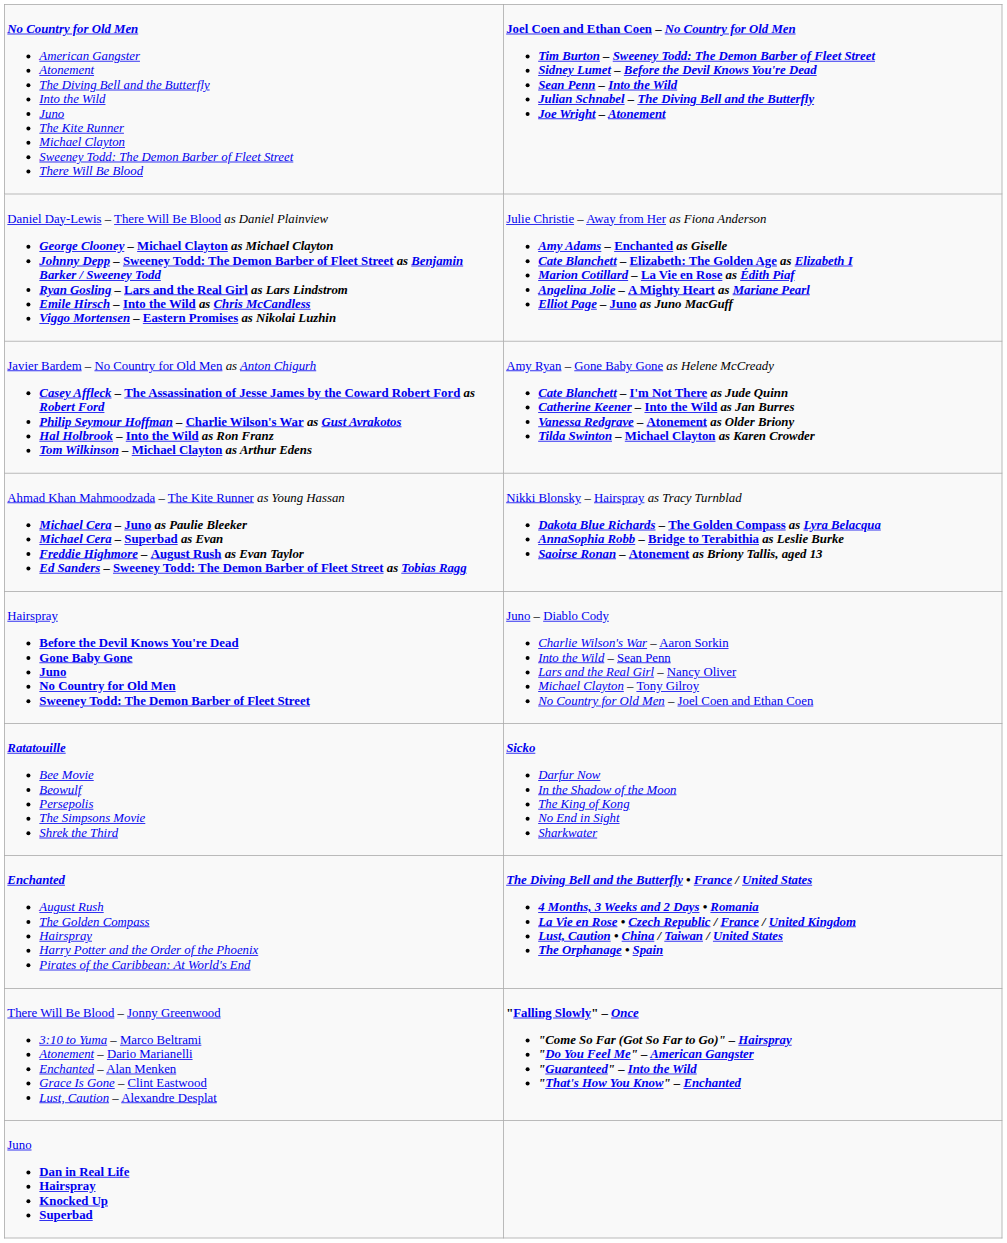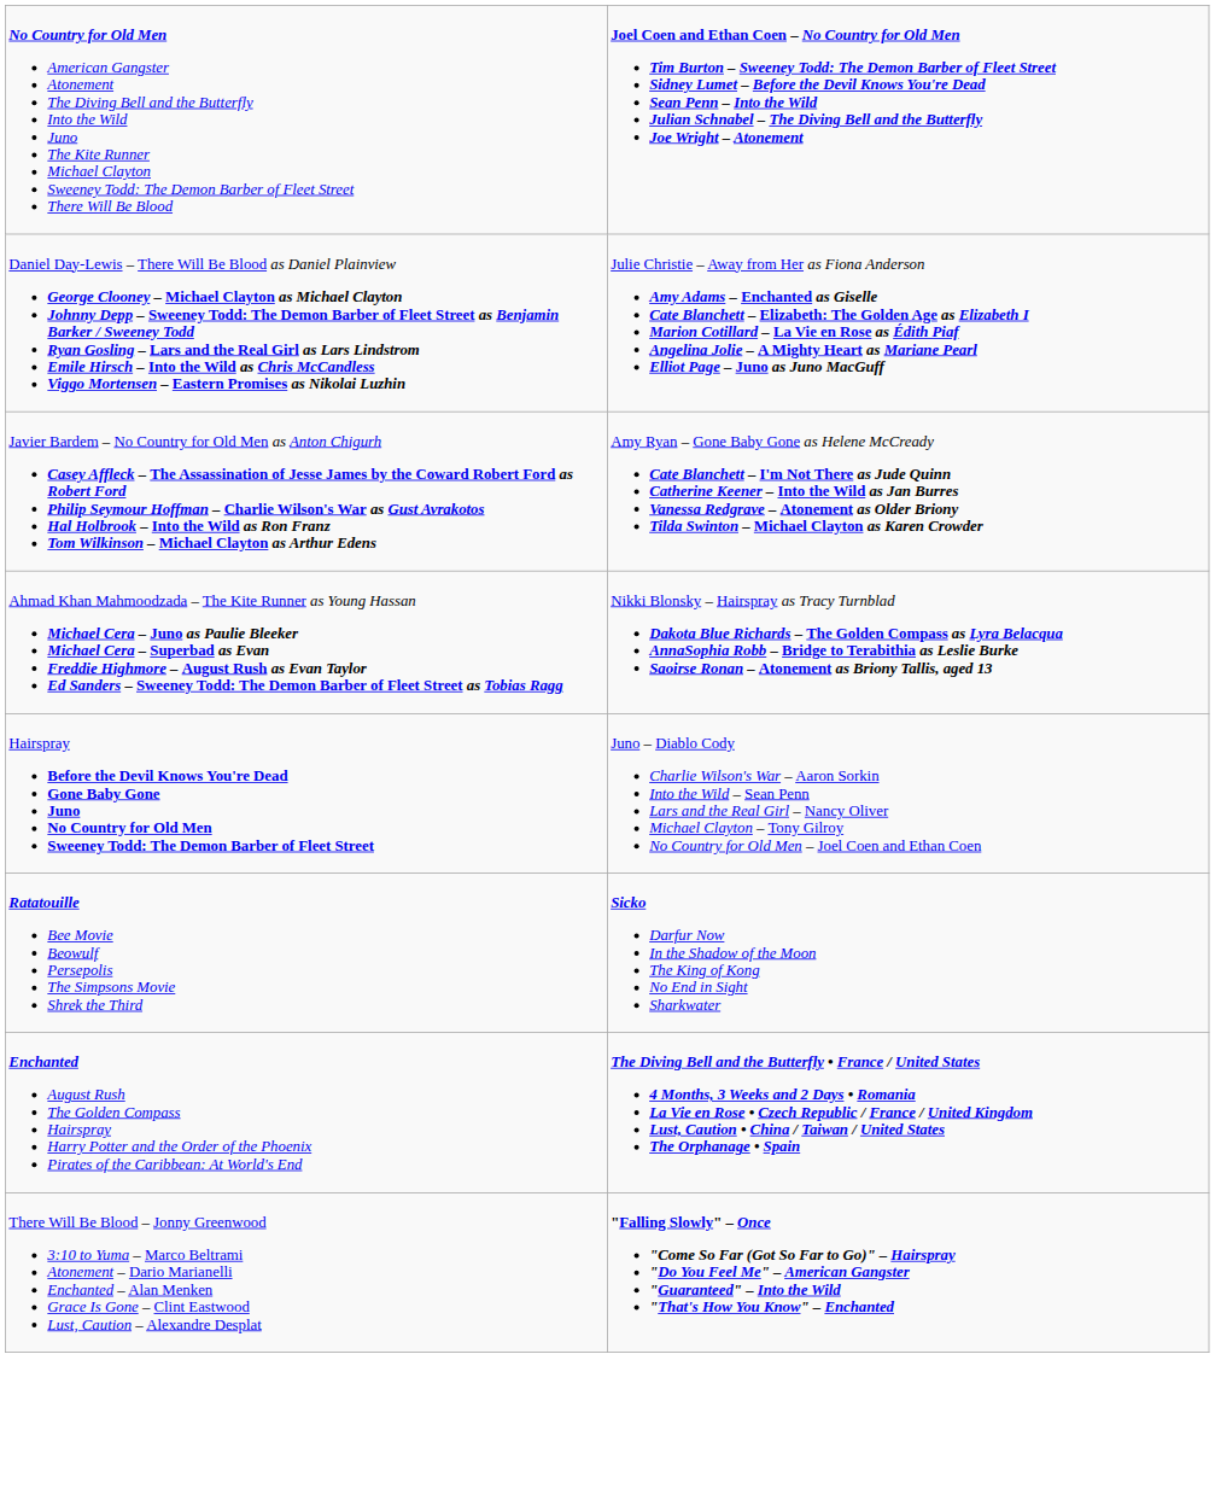- row: Juno Dan in Real Life Hairspray Knocked Up Superbad
